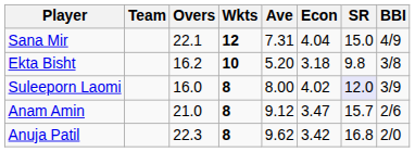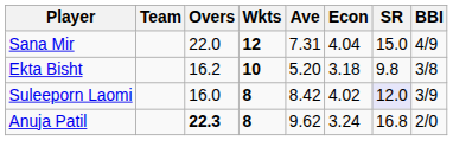Sana Mir | Overs: 22.1 -> 22.0
Suleeporn Laomi | Ave: 8.00 -> 8.42
- row: Anam Amin | 21.0 | 8 | 9.12 | 3.47 | 15.7 | 2/6
Anuja Patil | Overs: normal -> bold
Anuja Patil | Econ: 3.42 -> 3.24
